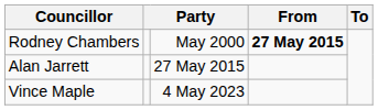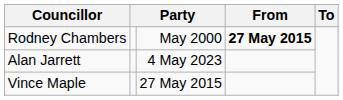Alan Jarrett | column 3: 27 May 2015 -> 4 May 2023
Vince Maple | column 3: 4 May 2023 -> 27 May 2015
